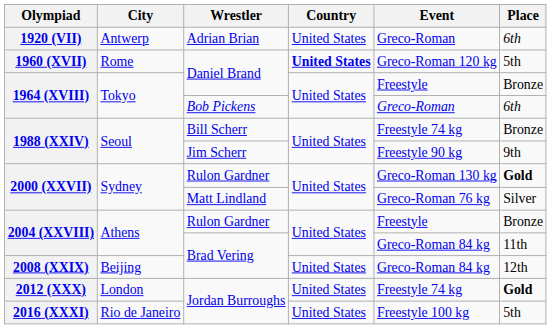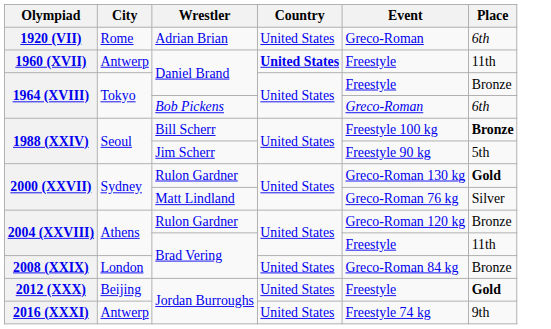1920 (VII) | City: Antwerp -> Rome
1960 (XVII) | City: Rome -> Antwerp
1960 (XVII) | Event: Greco-Roman 120 kg -> Freestyle
1960 (XVII) | Place: 5th -> 11th
1988 (XXIV) / Bill Scherr | Event: Freestyle 74 kg -> Freestyle 100 kg
1988 (XXIV) / Bill Scherr | Place: normal -> bold
1988 (XXIV) / Jim Scherr | Place: 9th -> 5th
2004 (XXVIII) / Rulon Gardner | Event: Freestyle -> Greco-Roman 120 kg
2004 (XXVIII) / Brad Vering | Event: Greco-Roman 84 kg -> Freestyle
2008 (XXIX) | City: Beijing -> London
2008 (XXIX) | Place: 12th -> Bronze
2012 (XXX) | City: London -> Beijing
2012 (XXX) | Event: Freestyle 74 kg -> Freestyle
2016 (XXXI) | City: Rio de Janeiro -> Antwerp
2016 (XXXI) | Event: Freestyle 100 kg -> Freestyle 74 kg
2016 (XXXI) | Place: 5th -> 9th
